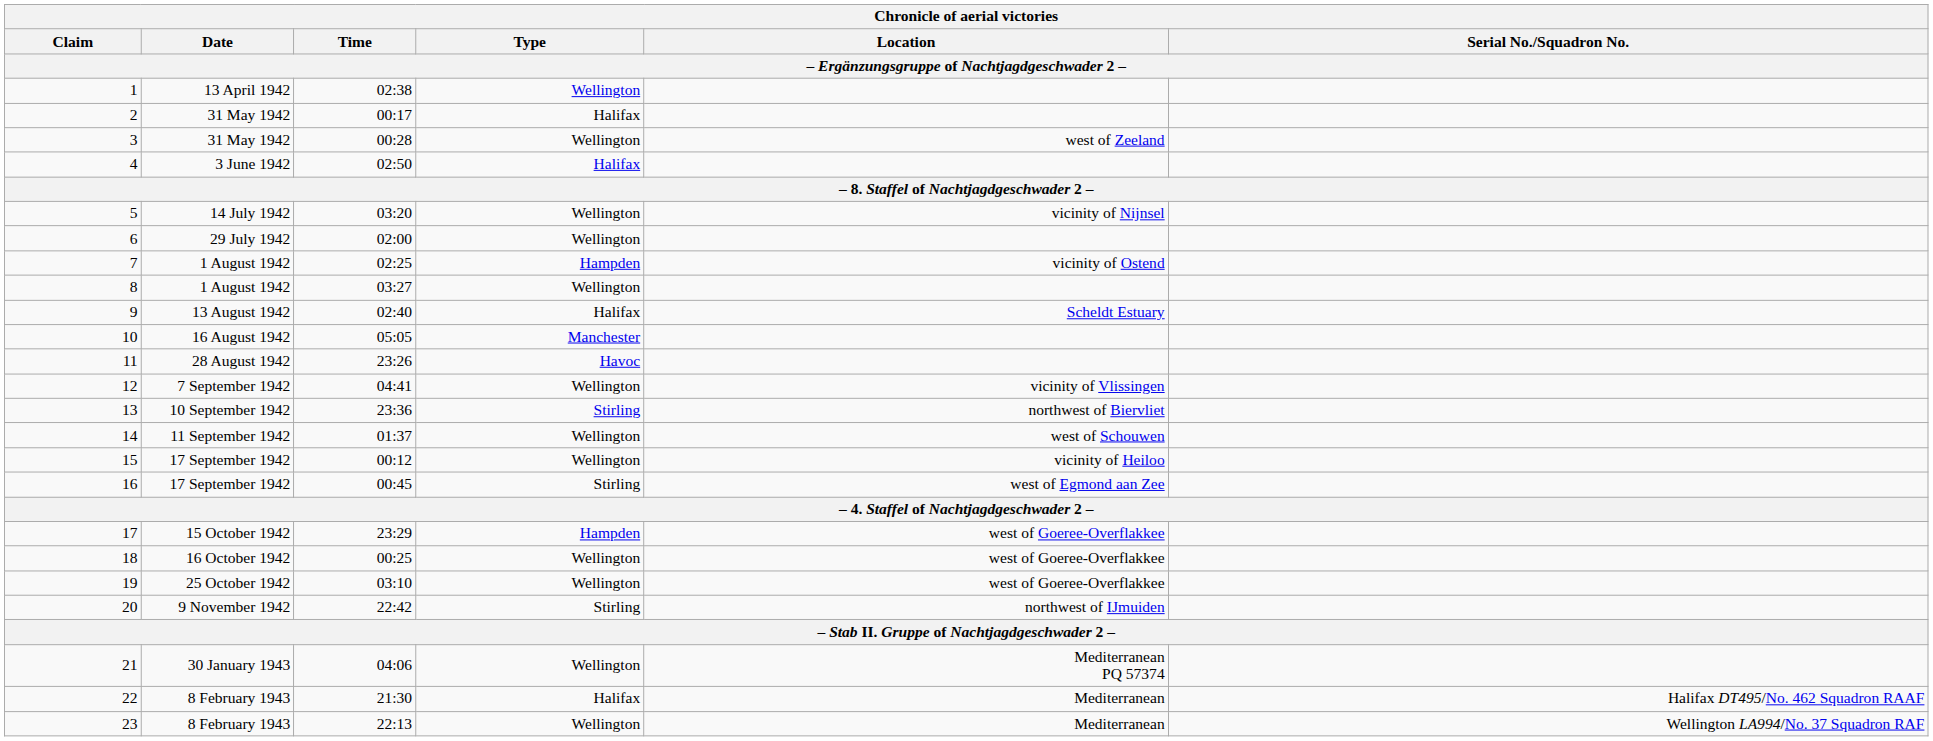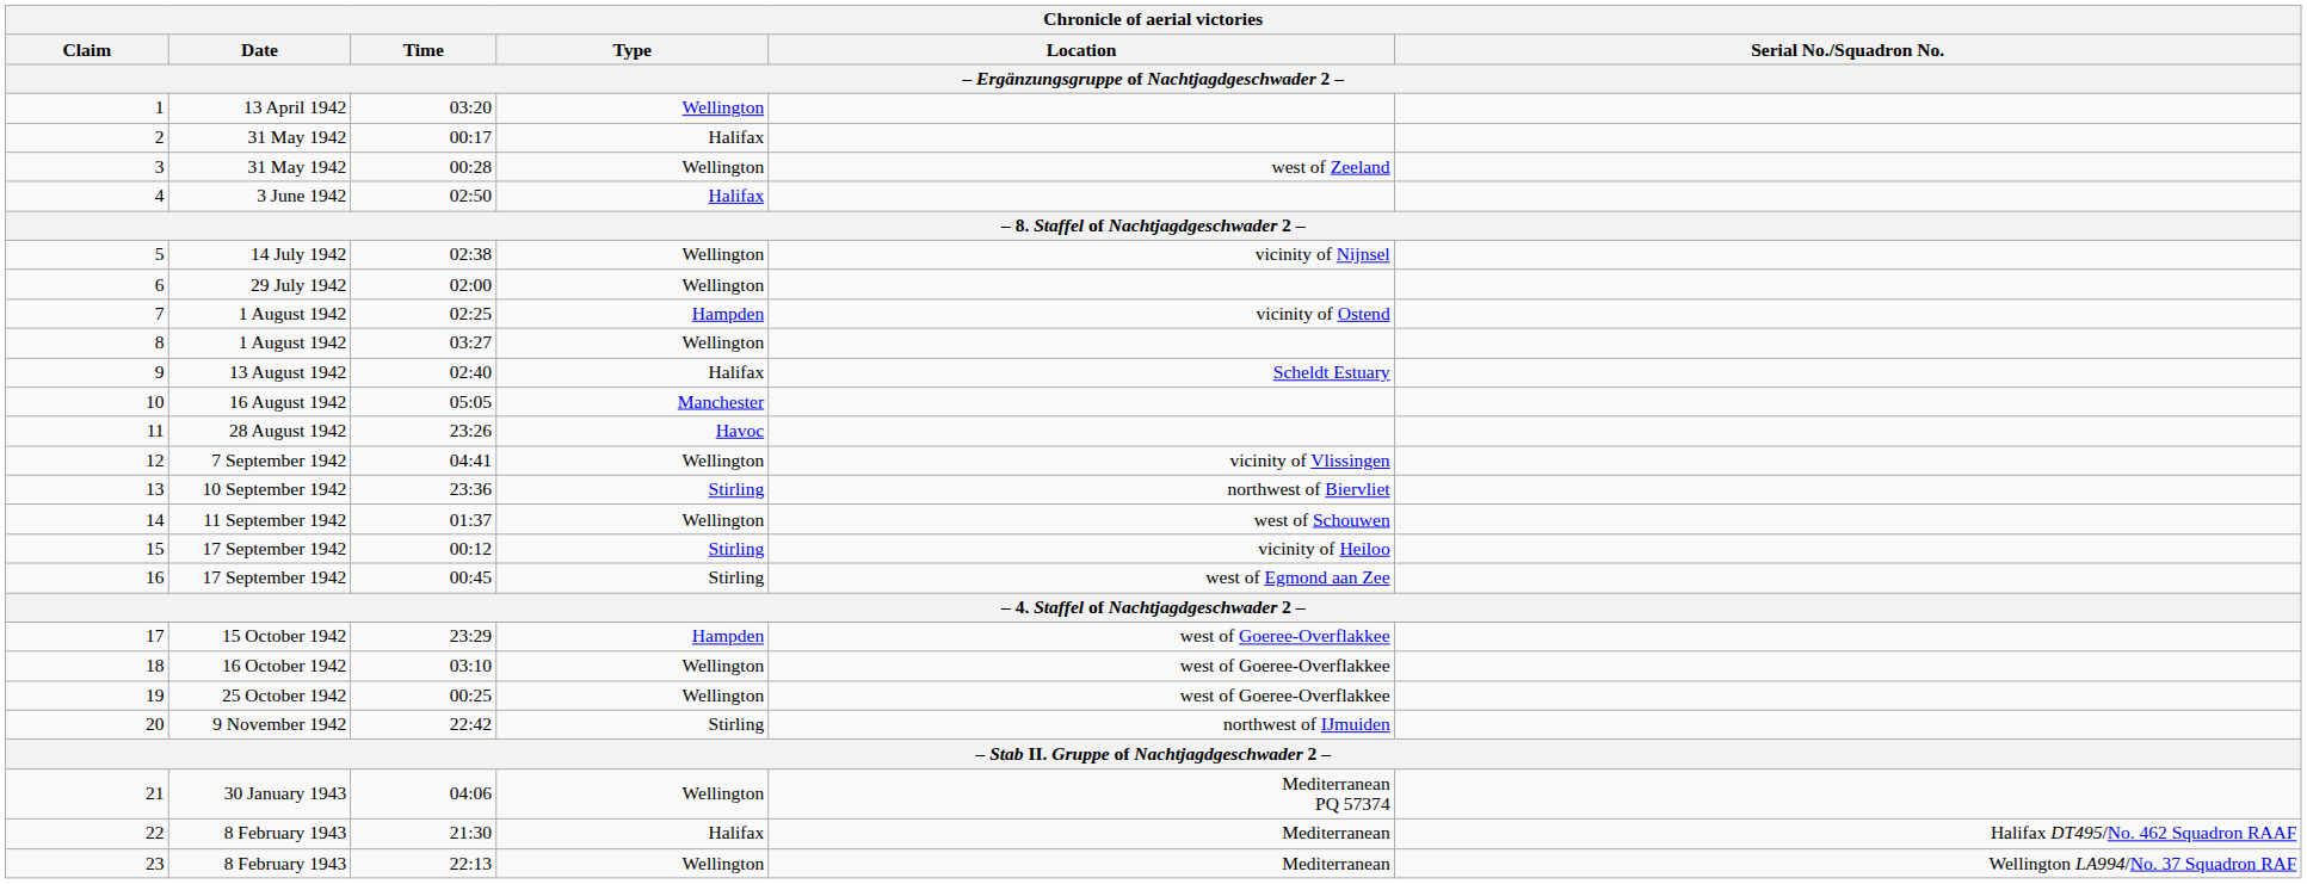1 | Time: 02:38 -> 03:20
5 | Time: 03:20 -> 02:38
15 | Type: Wellington -> Stirling
18 | Time: 00:25 -> 03:10
19 | Time: 03:10 -> 00:25
